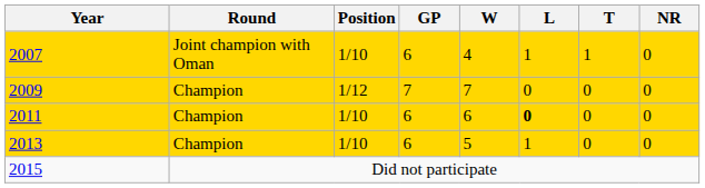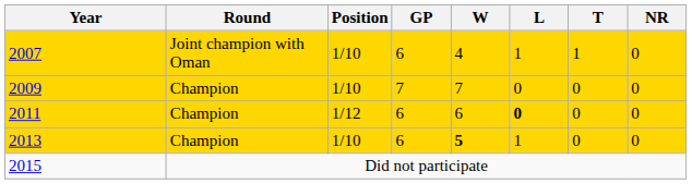2009 | Position: 1/12 -> 1/10
2011 | Position: 1/10 -> 1/12
2013 | W: normal -> bold
